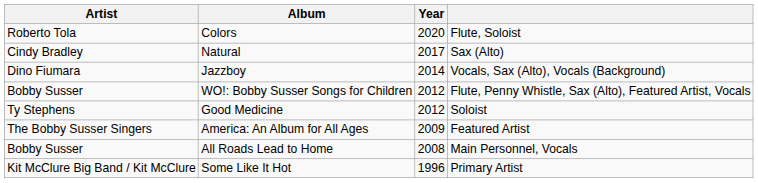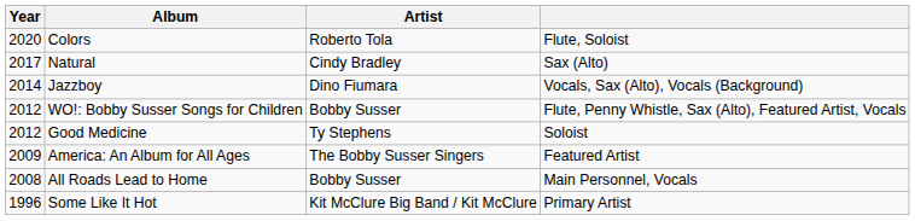columns swapped: Year <-> Artist
